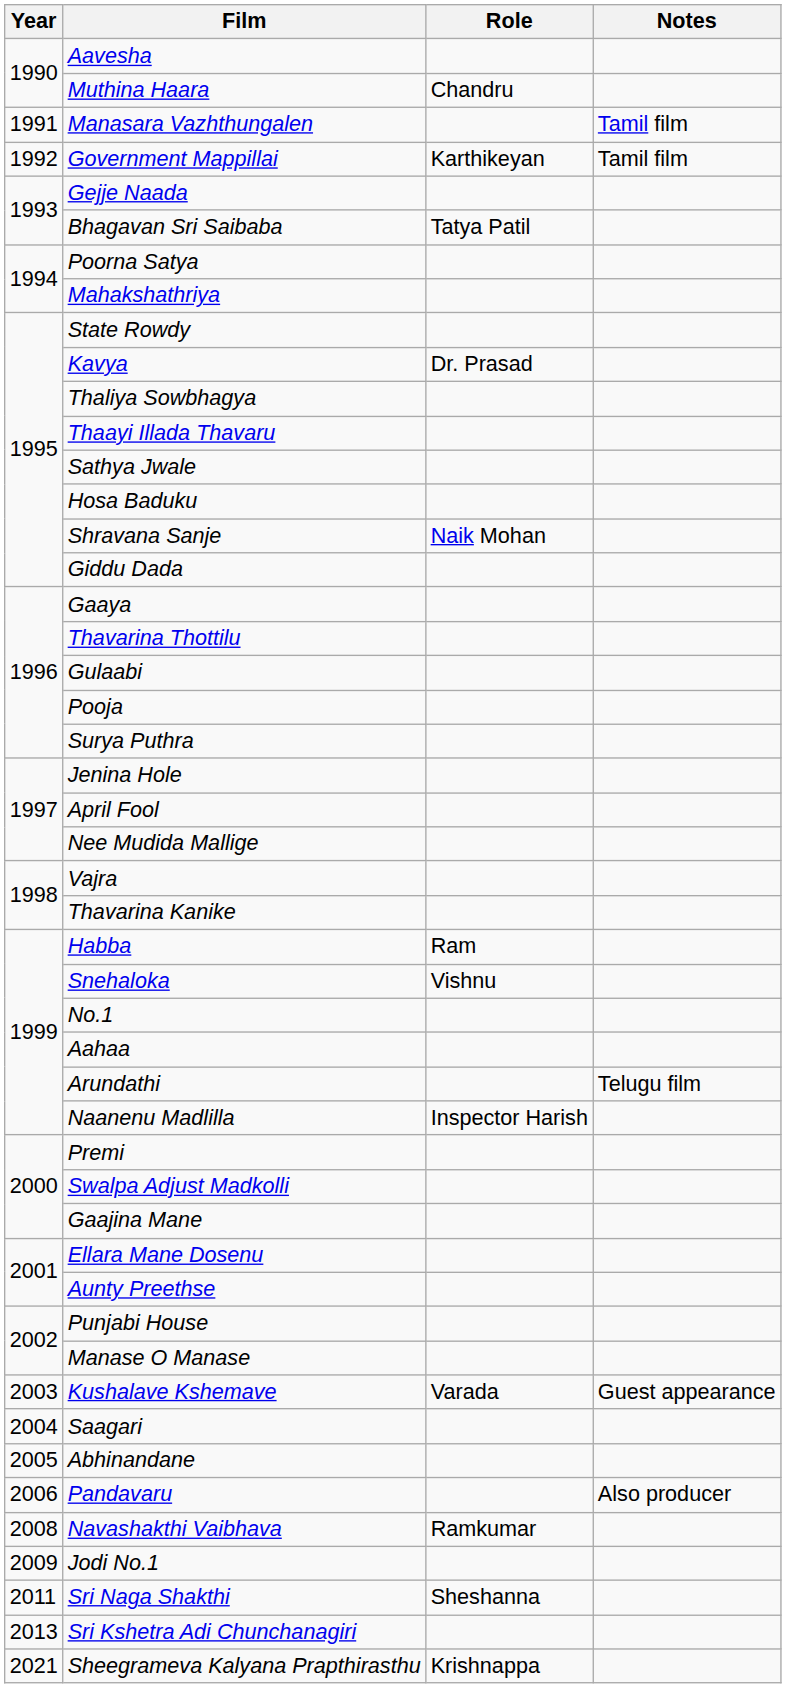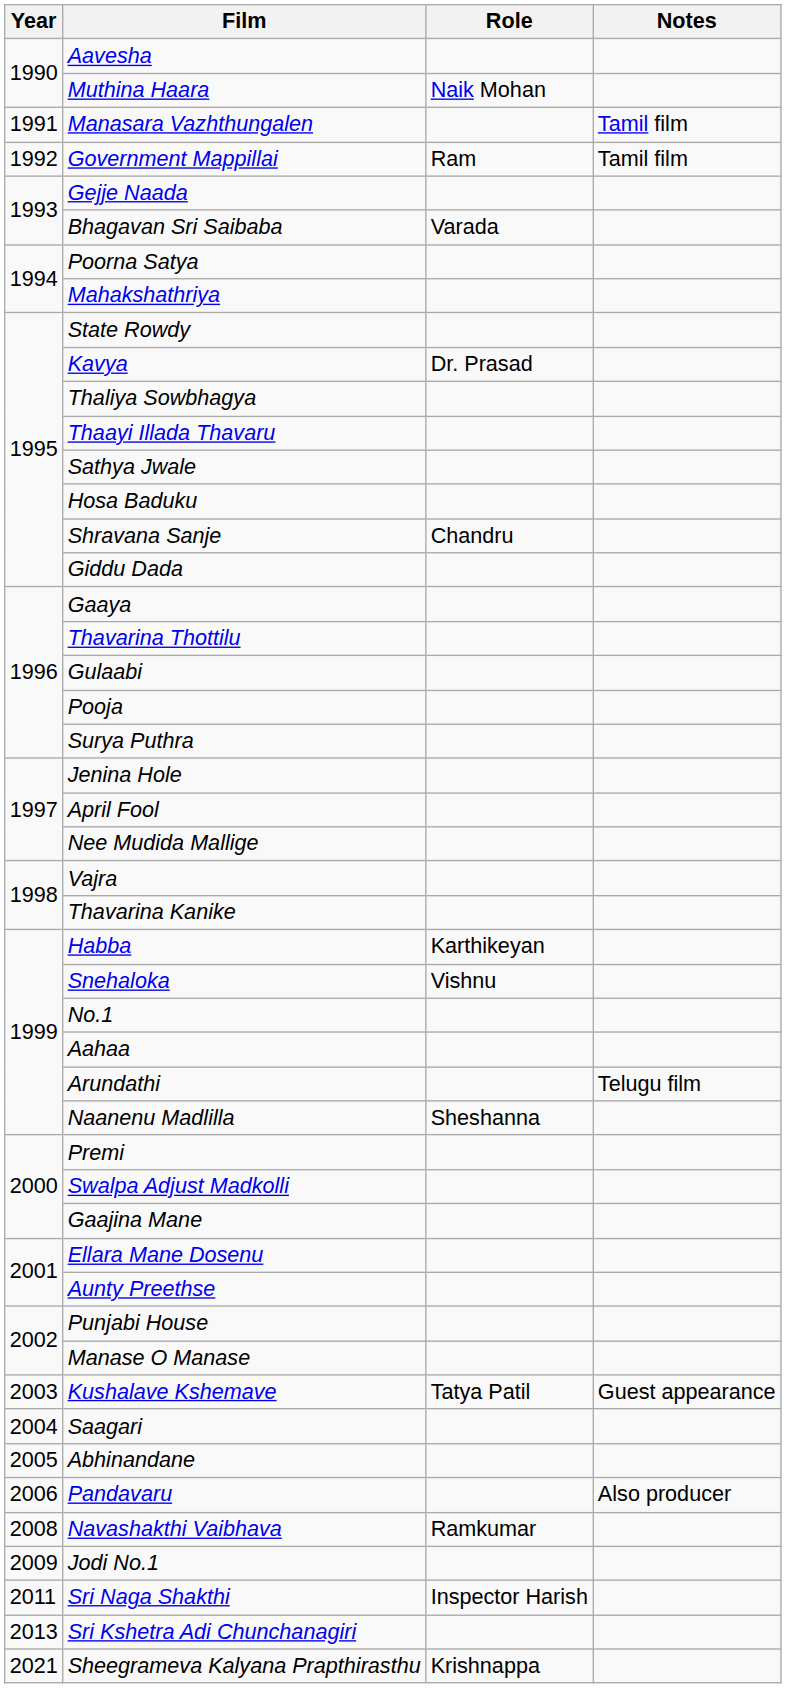Muthina Haara | Role: Chandru -> Naik Mohan
Government Mappillai | Role: Karthikeyan -> Ram
Bhagavan Sri Saibaba | Role: Tatya Patil -> Varada
Shravana Sanje | Role: Naik Mohan -> Chandru
Habba | Role: Ram -> Karthikeyan
Naanenu Madlilla | Role: Inspector Harish -> Sheshanna
Kushalave Kshemave | Role: Varada -> Tatya Patil
Sri Naga Shakthi | Role: Sheshanna -> Inspector Harish
